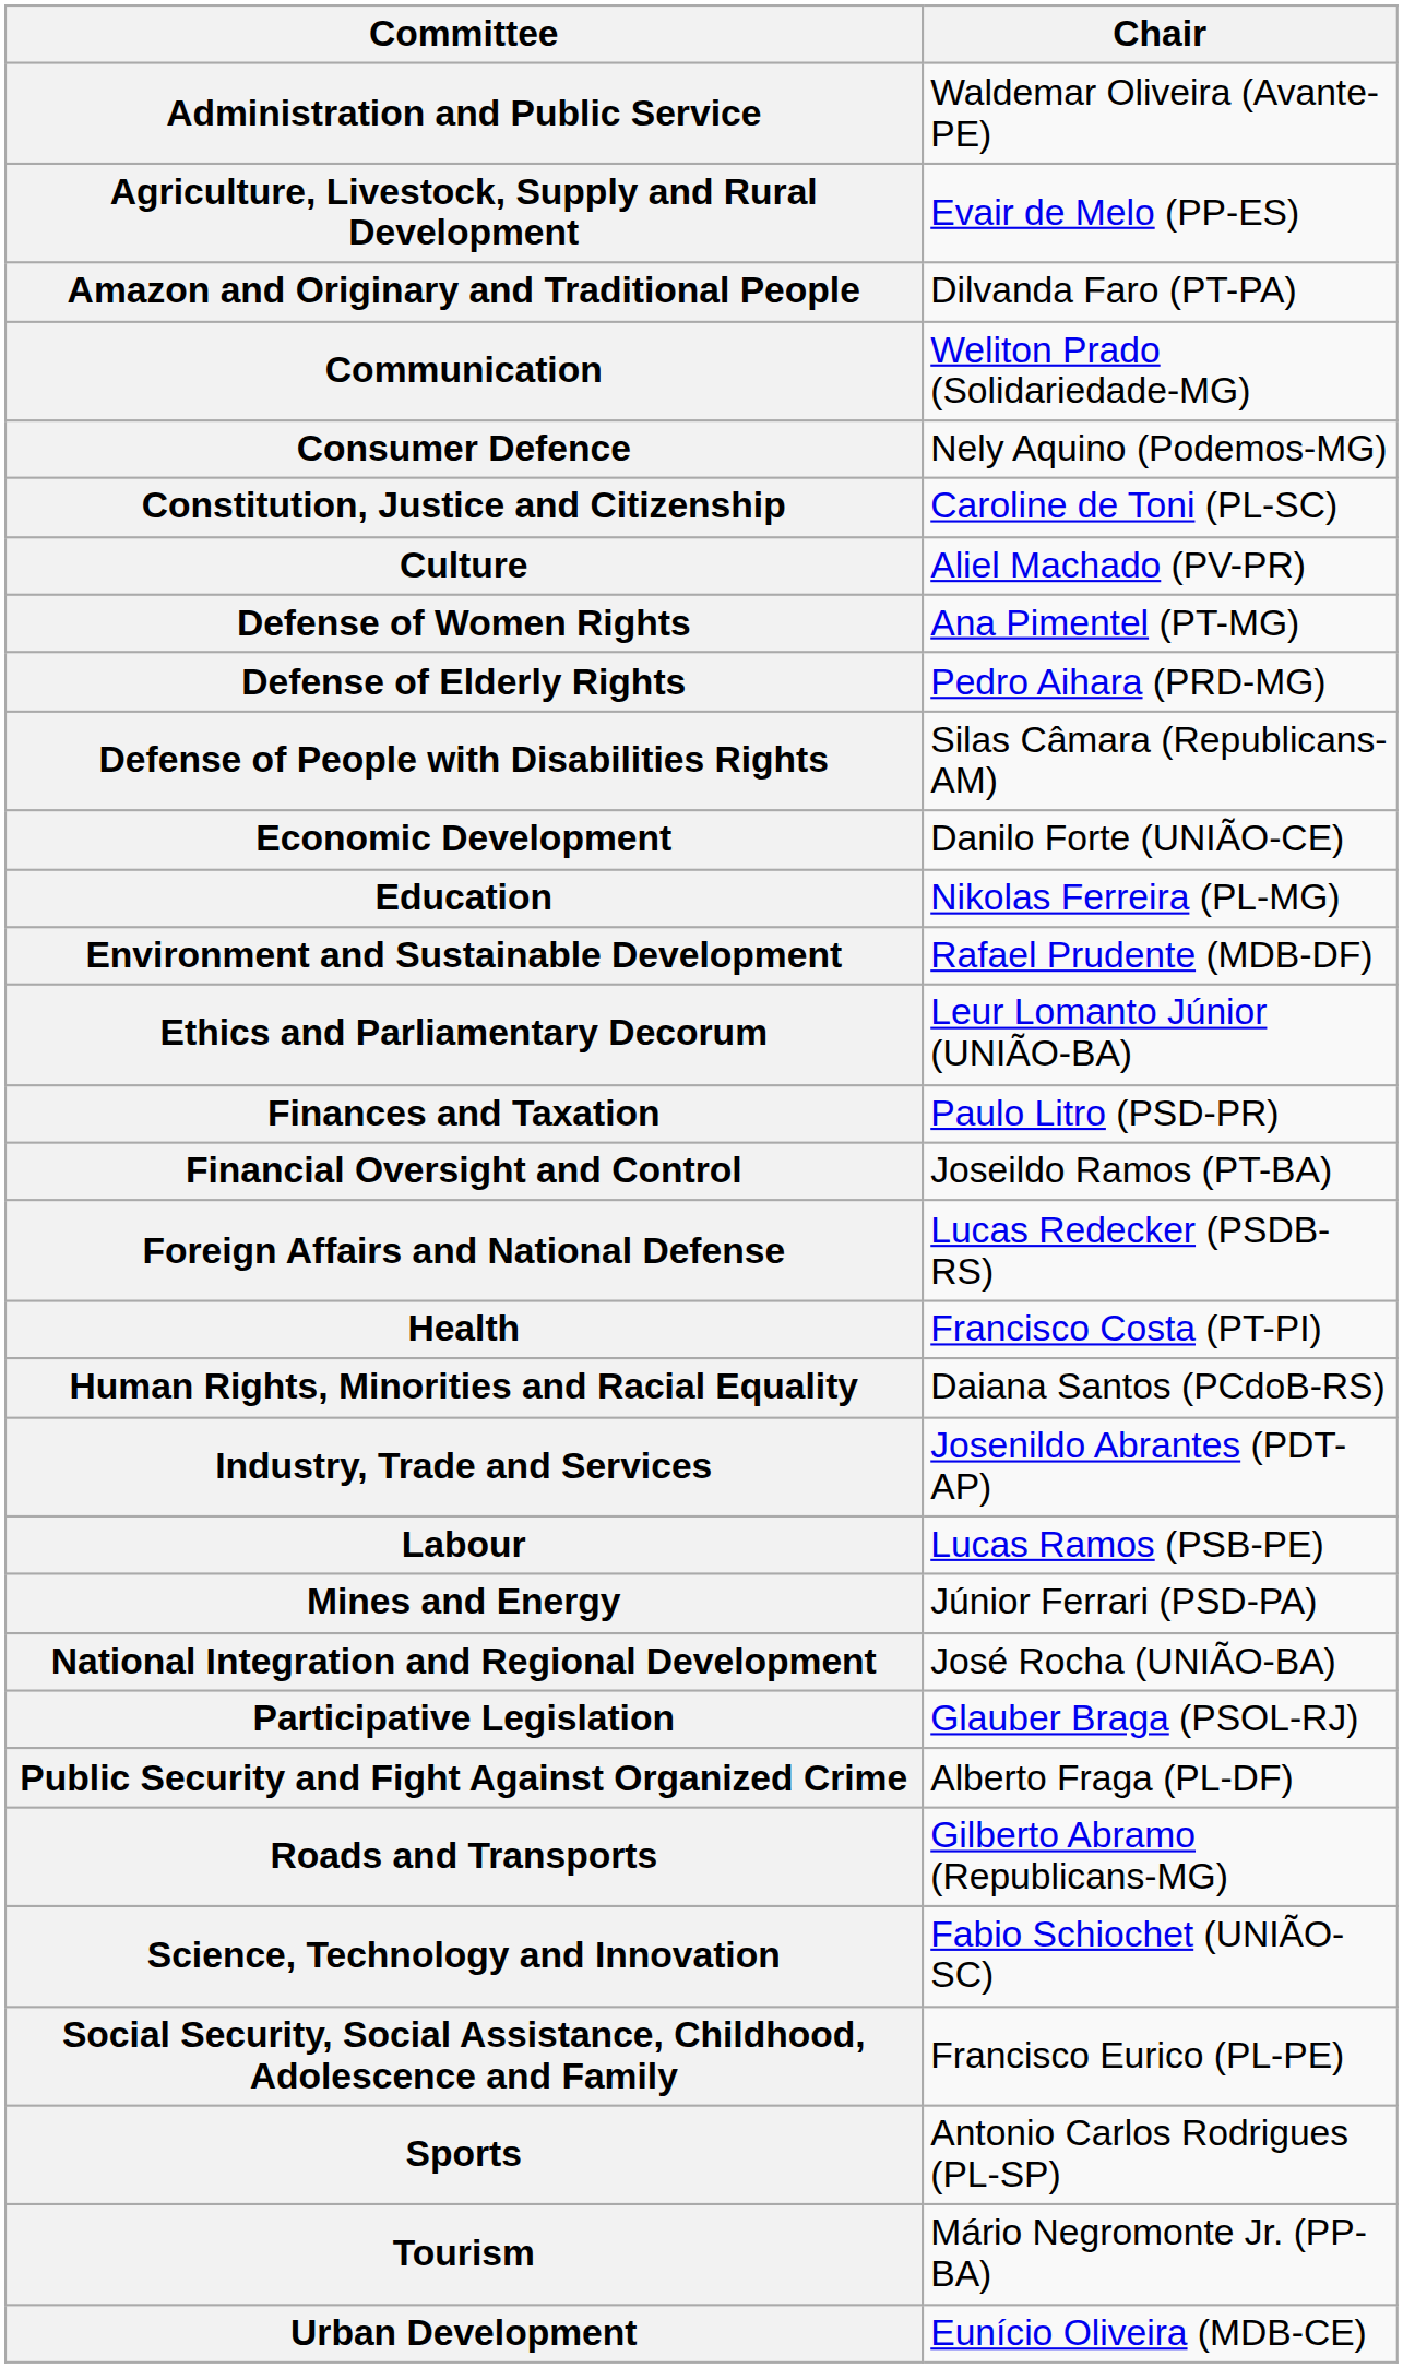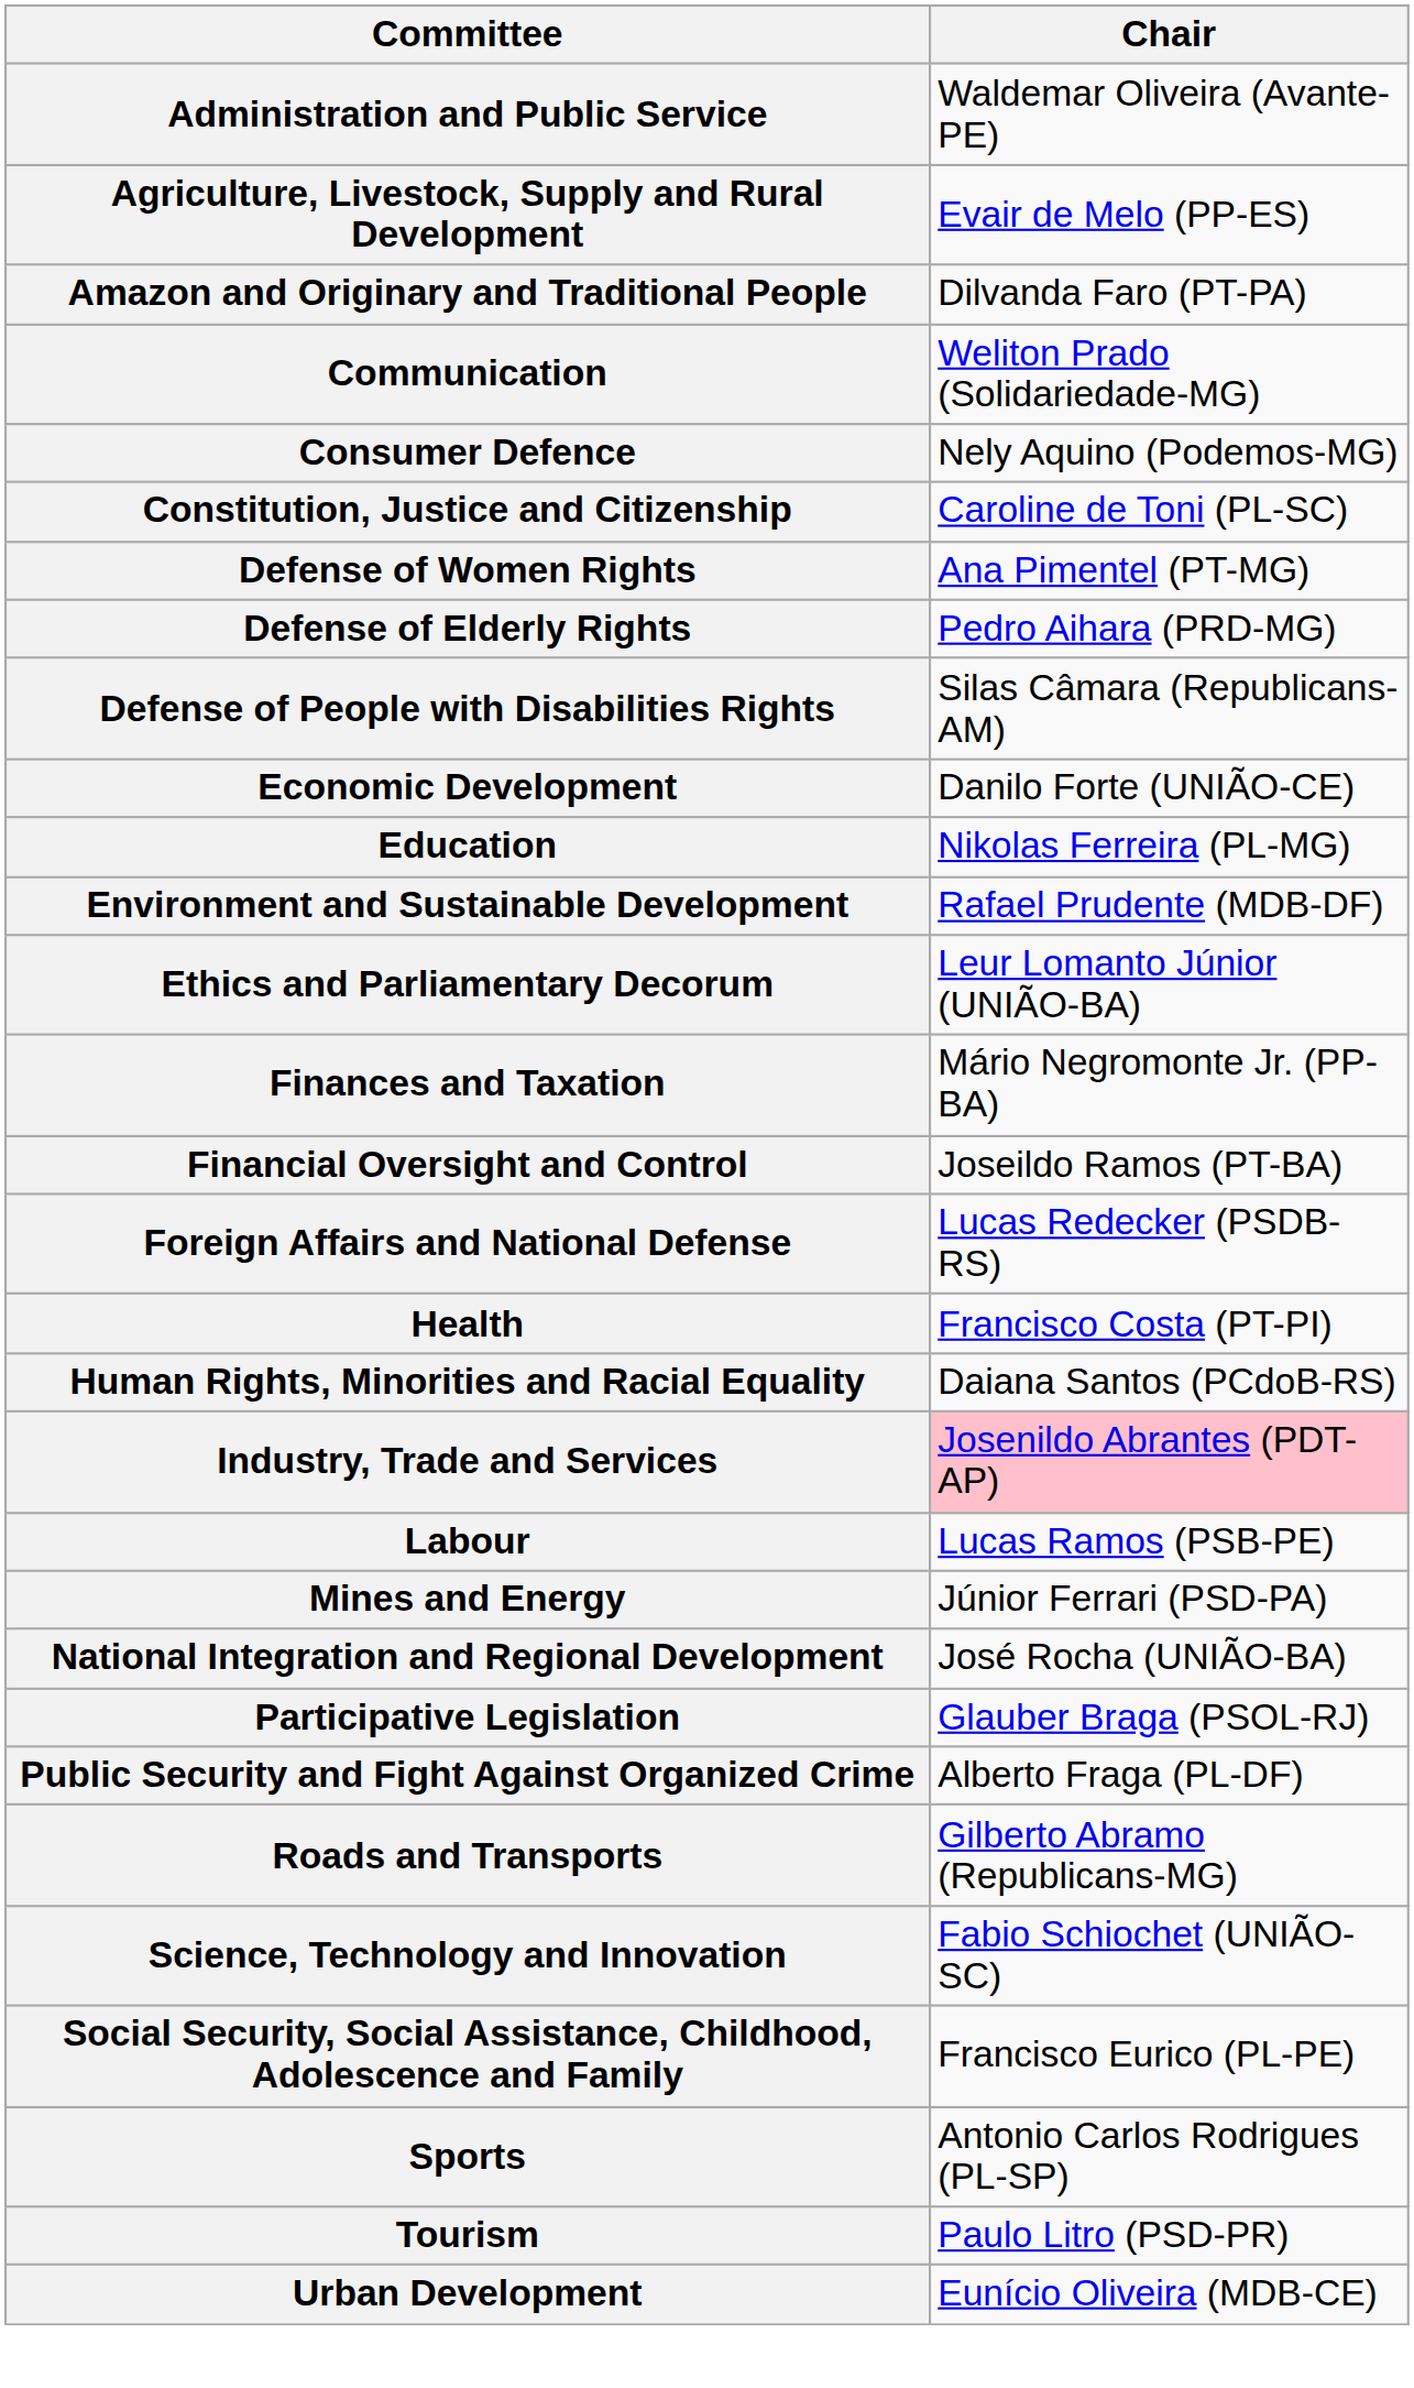- row: Culture | Aliel Machado (PV-PR)
Finances and Taxation | Chair: Paulo Litro (PSD-PR) -> Mário Negromonte Jr. (PP-BA)
Industry, Trade and Services | Chair: no background -> pink background
Tourism | Chair: Mário Negromonte Jr. (PP-BA) -> Paulo Litro (PSD-PR)
